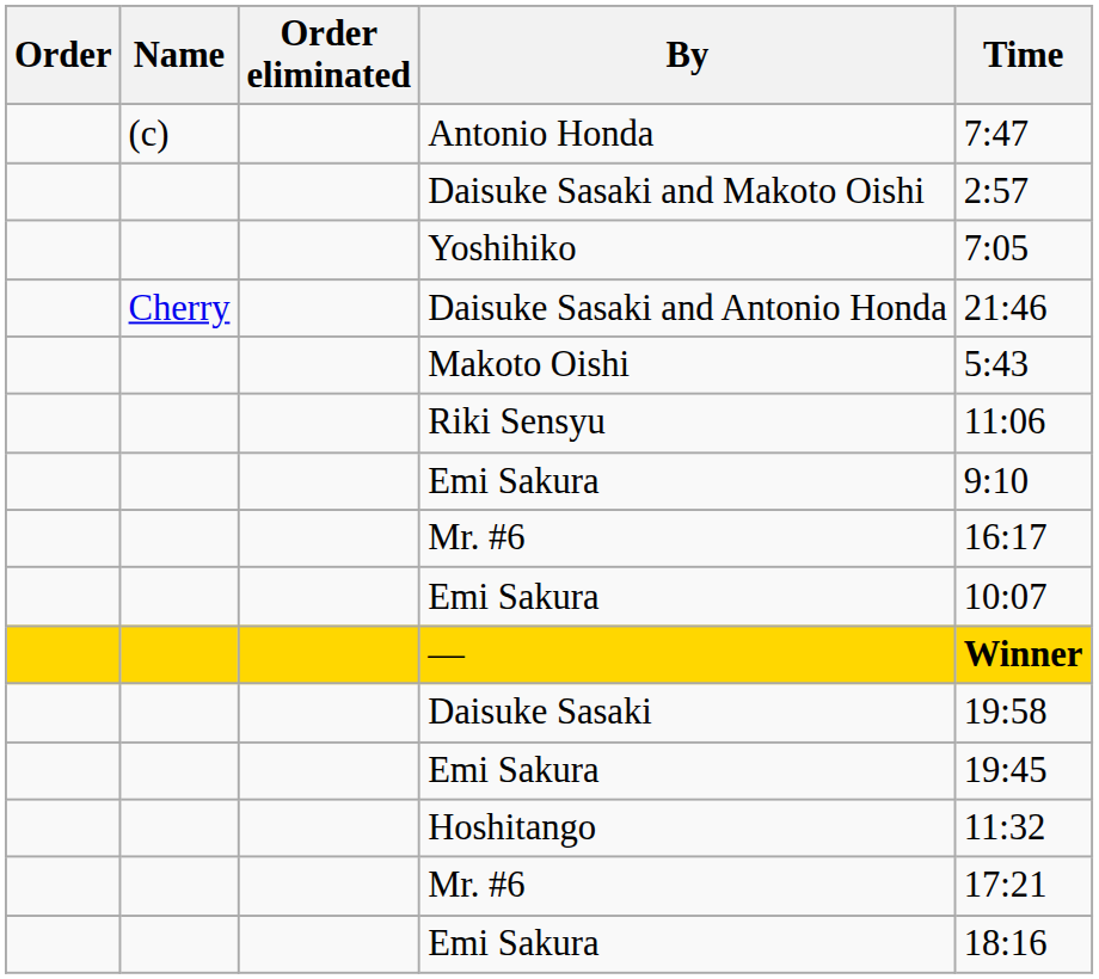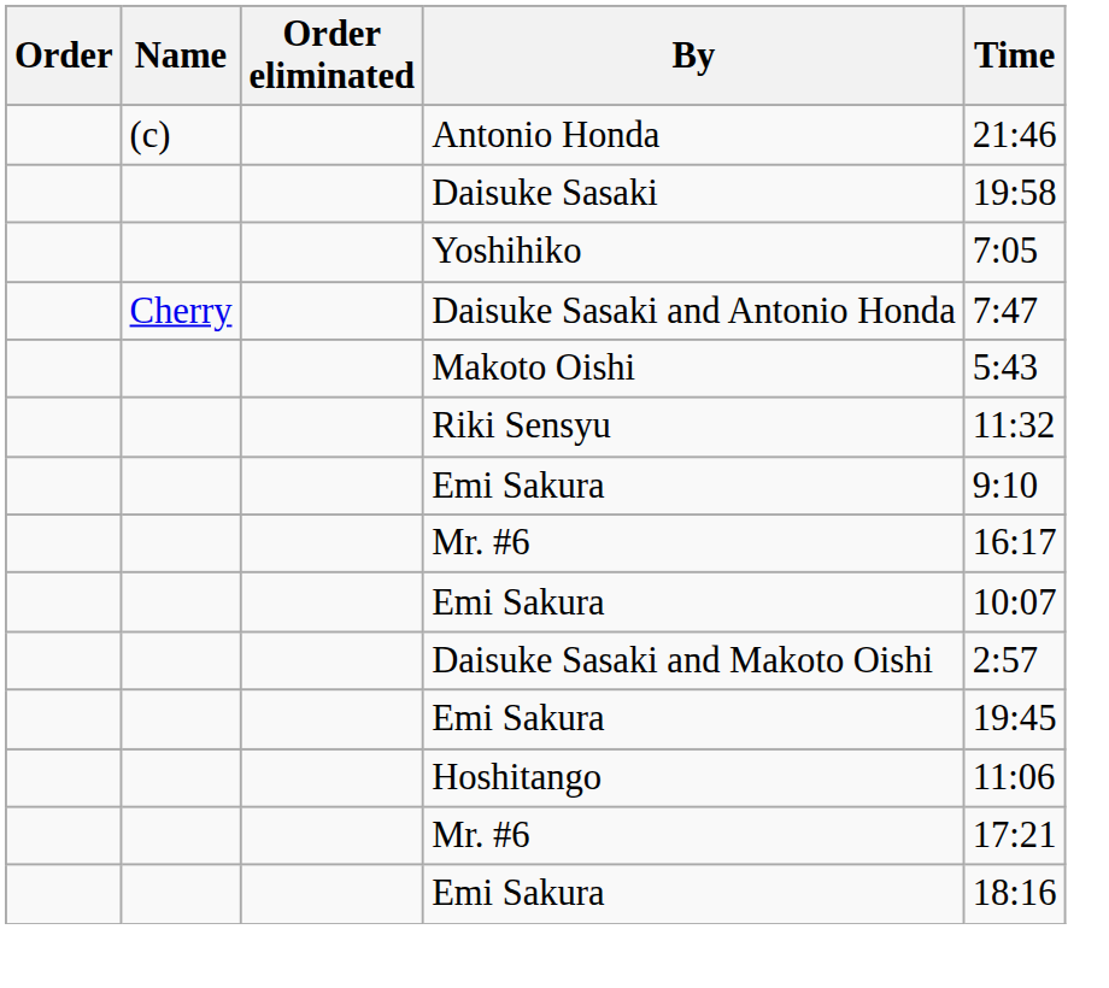Antonio Honda | Time: 7:47 -> 21:46
rows swapped: Daisuke Sasaki and Makoto Oishi <-> Daisuke Sasaki
Daisuke Sasaki and Antonio Honda | Time: 21:46 -> 7:47
Riki Sensyu | Time: 11:06 -> 11:32
- row: — | Winner
Hoshitango | Time: 11:32 -> 11:06
